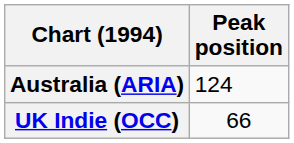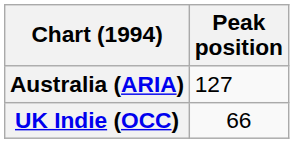Australia (ARIA) | Peak position: 124 -> 127
